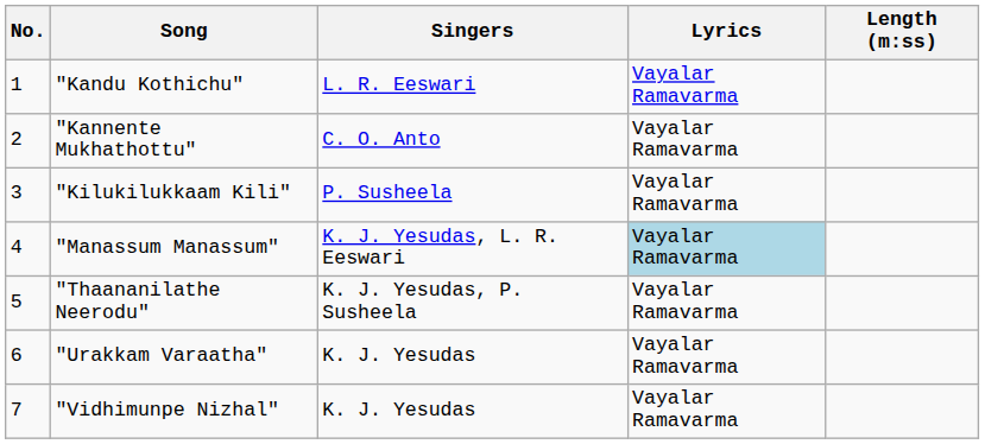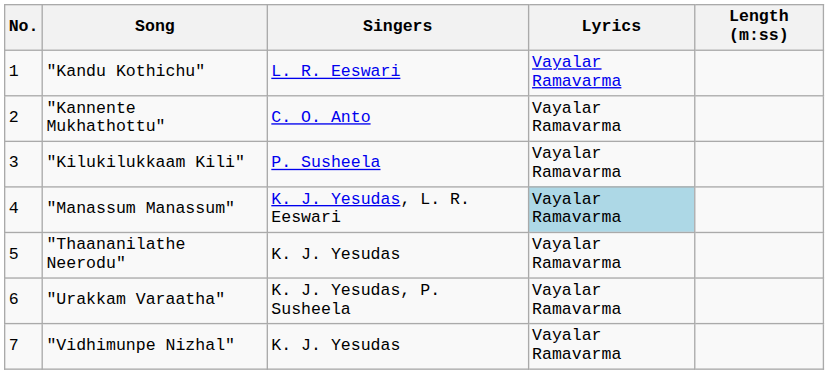"Thaananilathe Neerodu" | Singers: K. J. Yesudas, P. Susheela -> K. J. Yesudas
"Urakkam Varaatha" | Singers: K. J. Yesudas -> K. J. Yesudas, P. Susheela
